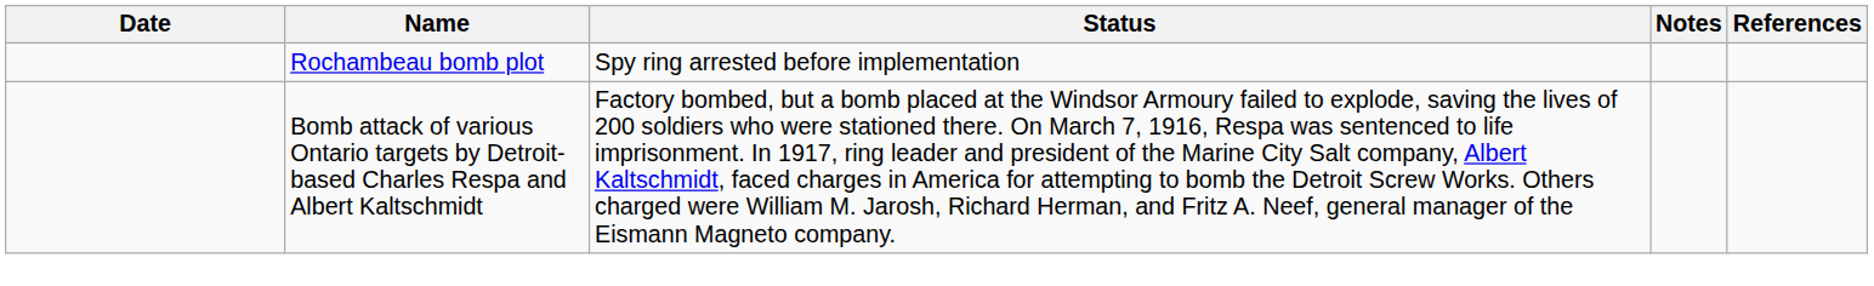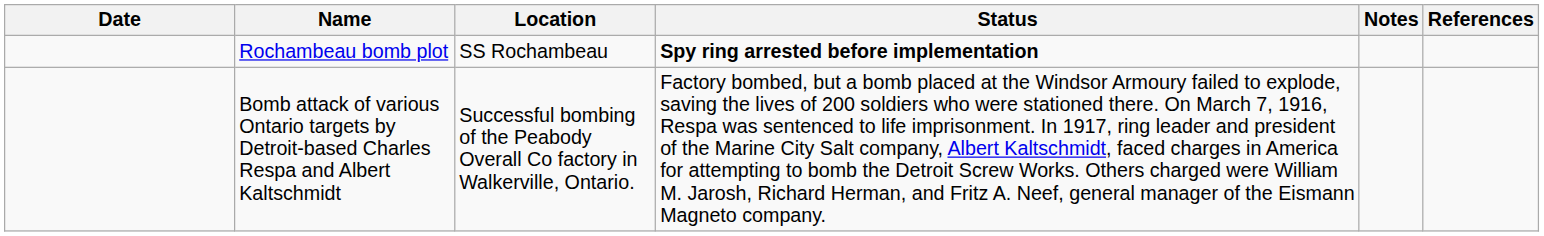+ column: Location | SS Rochambeau | Successful bombing of the Peabody Overall Co factory in Walkerville, Ontario.
Rochambeau bomb plot | Status: normal -> bold
